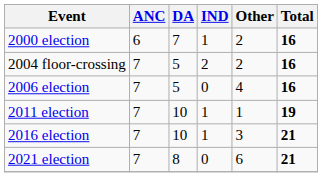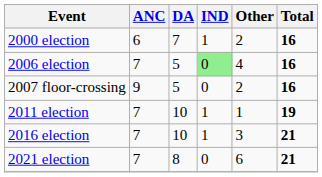- row: 2004 floor-crossing | 7 | 5 | 2 | 2 | 16
2006 election | IND: no background -> lightgreen background
+ row: 2007 floor-crossing | 9 | 5 | 0 | 2 | 16
